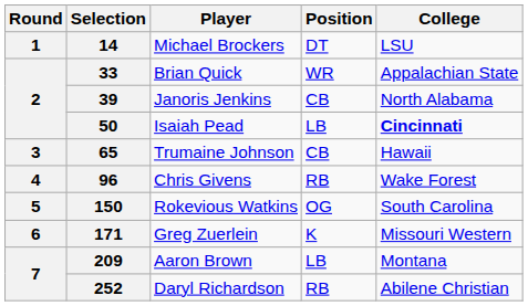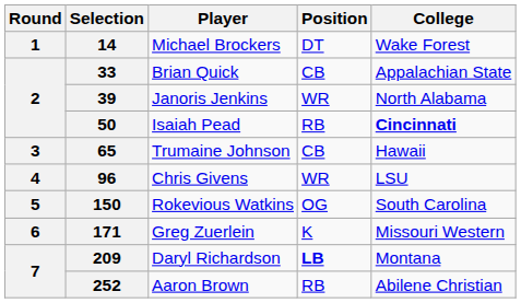14 | College: LSU -> Wake Forest
33 | Position: WR -> CB
39 | Position: CB -> WR
50 | Position: LB -> RB
96 | Position: RB -> WR
96 | College: Wake Forest -> LSU
209 | Player: Aaron Brown -> Daryl Richardson
209 | Position: normal -> bold
252 | Player: Daryl Richardson -> Aaron Brown
